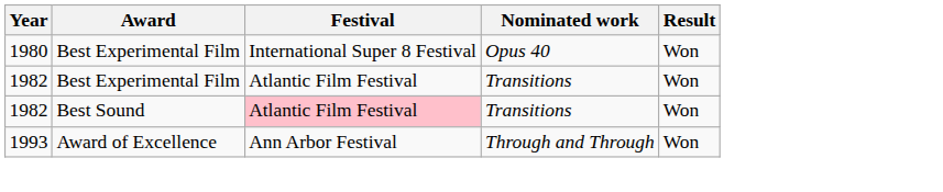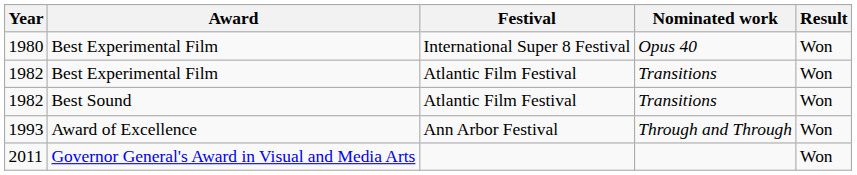1982 / Best Sound | Festival: pink background -> no background
+ row: 2011 | Governor General's Award in Visual and Media Arts | Won
